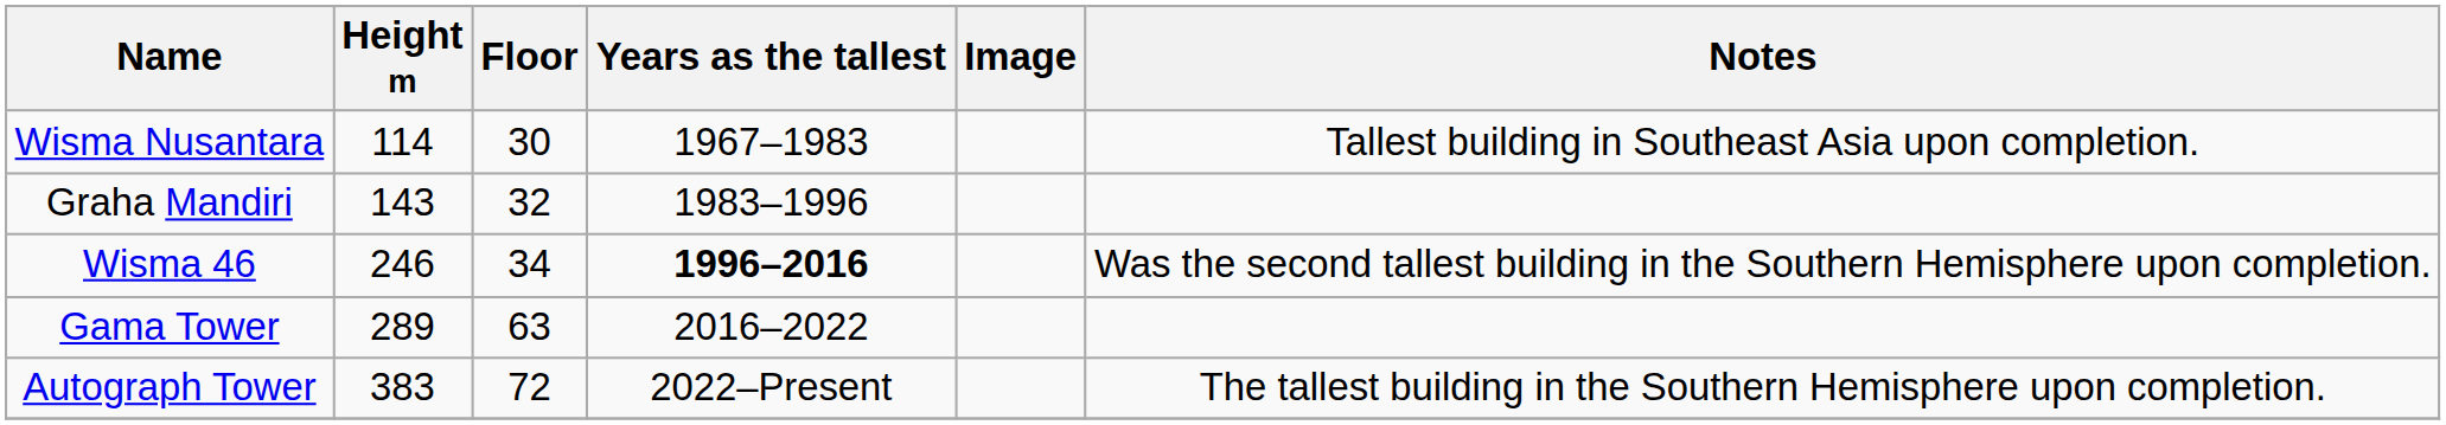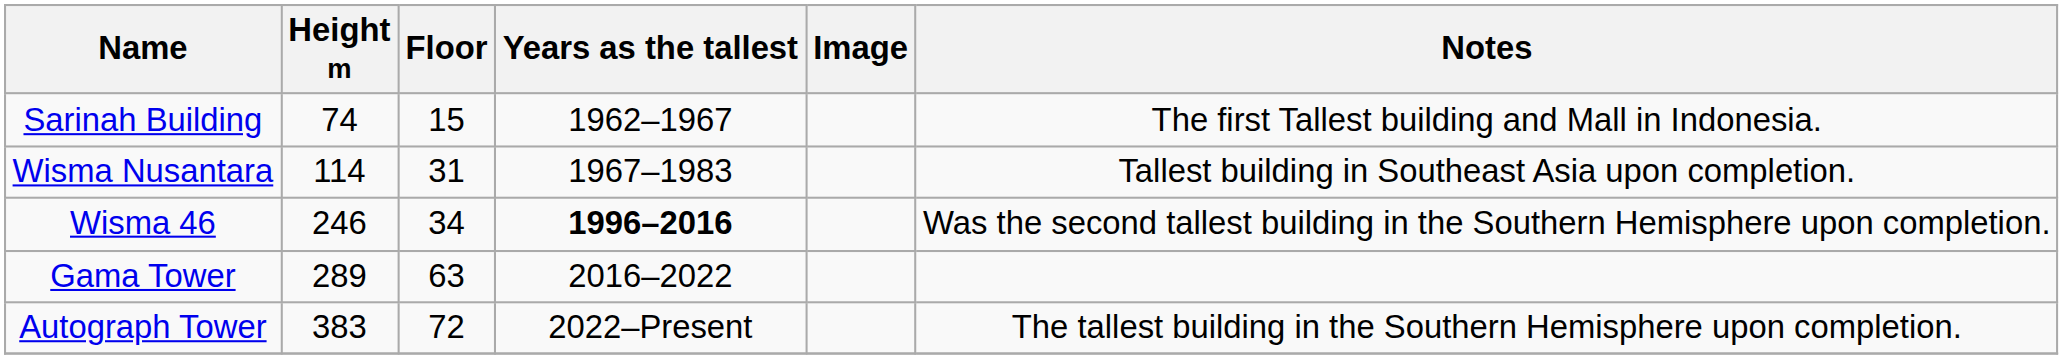+ row: Sarinah Building | 74 | 15 | 1962–1967 | The first Tallest building and Mall in Indonesia.
Wisma Nusantara | Floor: 30 -> 31
- row: Graha Mandiri | 143 | 32 | 1983–1996
